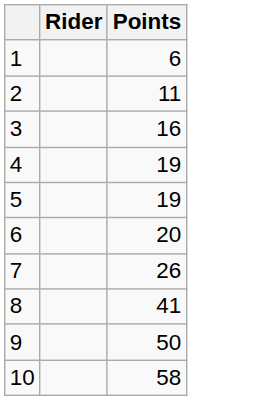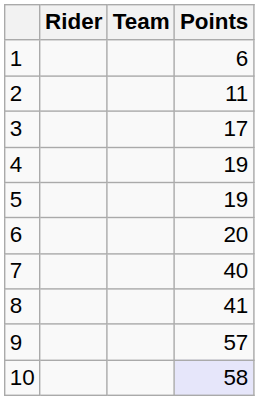+ column: Team
3 | Points: 16 -> 17
7 | Points: 26 -> 40
9 | Points: 50 -> 57
10 | Points: no background -> lavender background
